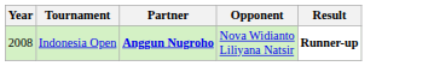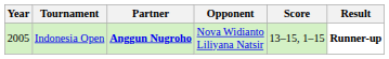+ column: Score | 13–15, 1–15
Indonesia Open | Year: 2008 -> 2005
